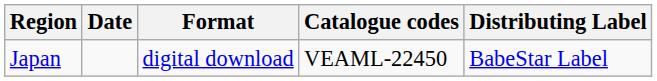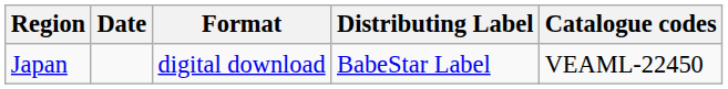columns swapped: Distributing Label <-> Catalogue codes
